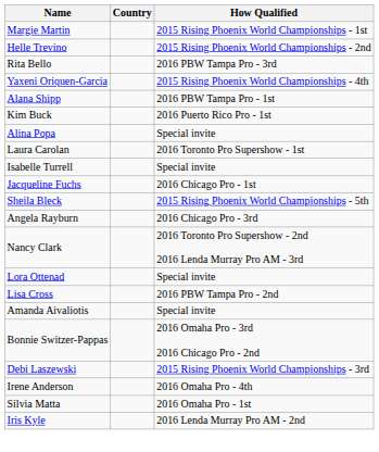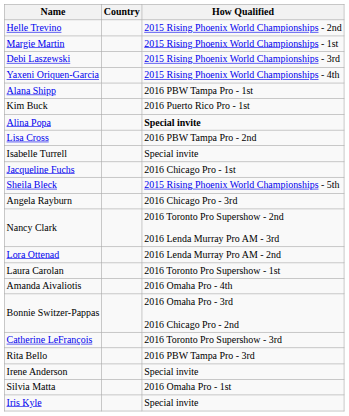rows swapped: Margie Martin <-> Helle Trevino
rows swapped: Debi Laszewski <-> Rita Bello
Alina Popa | How Qualified: normal -> bold
rows swapped: Laura Carolan <-> Lisa Cross
Lora Ottenad | How Qualified: Special invite -> 2016 Lenda Murray Pro AM - 2nd
Amanda Aivaliotis | How Qualified: Special invite -> 2016 Omaha Pro - 4th
+ row: Catherine LeFrançois | 2016 Toronto Pro Supershow - 3rd
Irene Anderson | How Qualified: 2016 Omaha Pro - 4th -> Special invite
Iris Kyle | How Qualified: 2016 Lenda Murray Pro AM - 2nd -> Special invite
